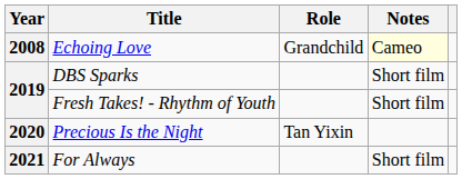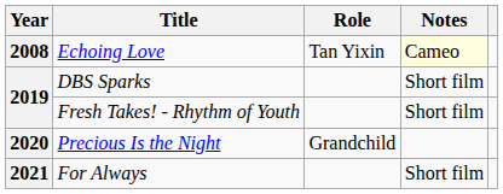Echoing Love | Role: Grandchild -> Tan Yixin
Precious Is the Night | Role: Tan Yixin -> Grandchild
